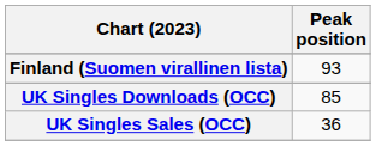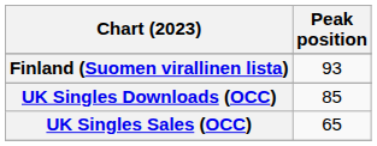UK Singles Sales (OCC) | Peak position: 36 -> 65
